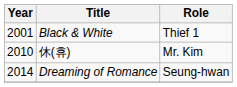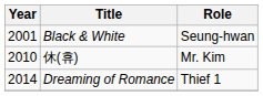Black & White | Role: Thief 1 -> Seung-hwan
Dreaming of Romance | Role: Seung-hwan -> Thief 1
